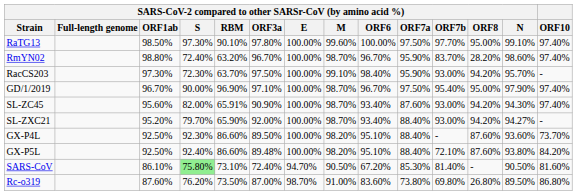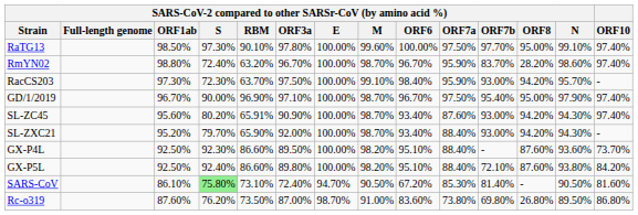SL-ZC45 | SARS-CoV-2 compared to other SARSr-CoV (by amino acid %) / S: 82.00% -> 80.20%
SL-ZXC21 | SARS-CoV-2 compared to other SARSr-CoV (by amino acid %) / N: 94.27% -> 94.30%
GX-P5L | column 6: 89.48% -> 89.80%
